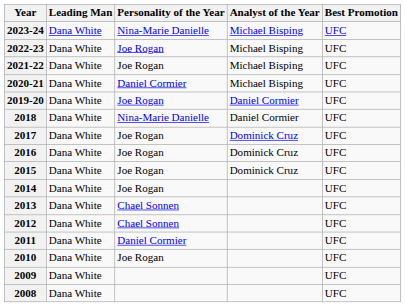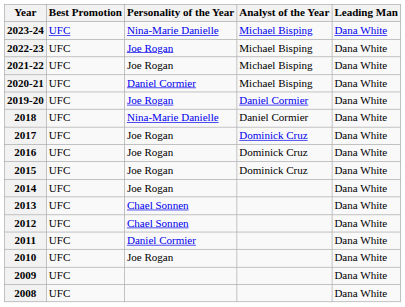columns swapped: Leading Man <-> Best Promotion
